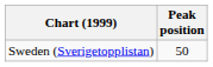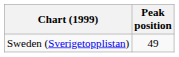Sweden (Sverigetopplistan) | Peak position: 50 -> 49
